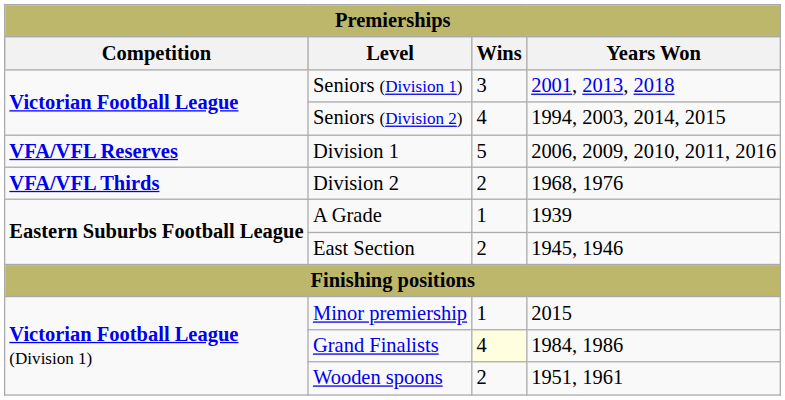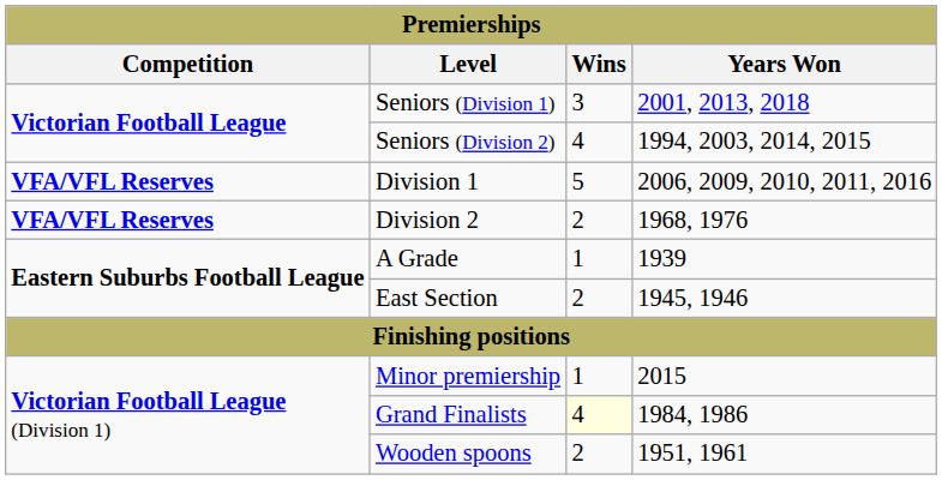Division 2 | Competition: VFA/VFL Thirds -> VFA/VFL Reserves
